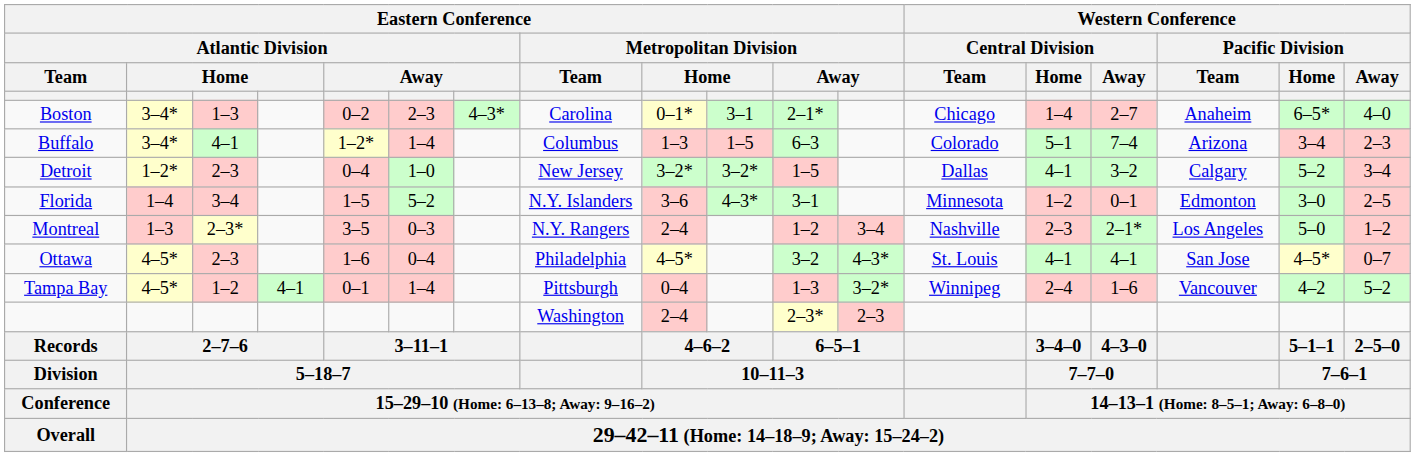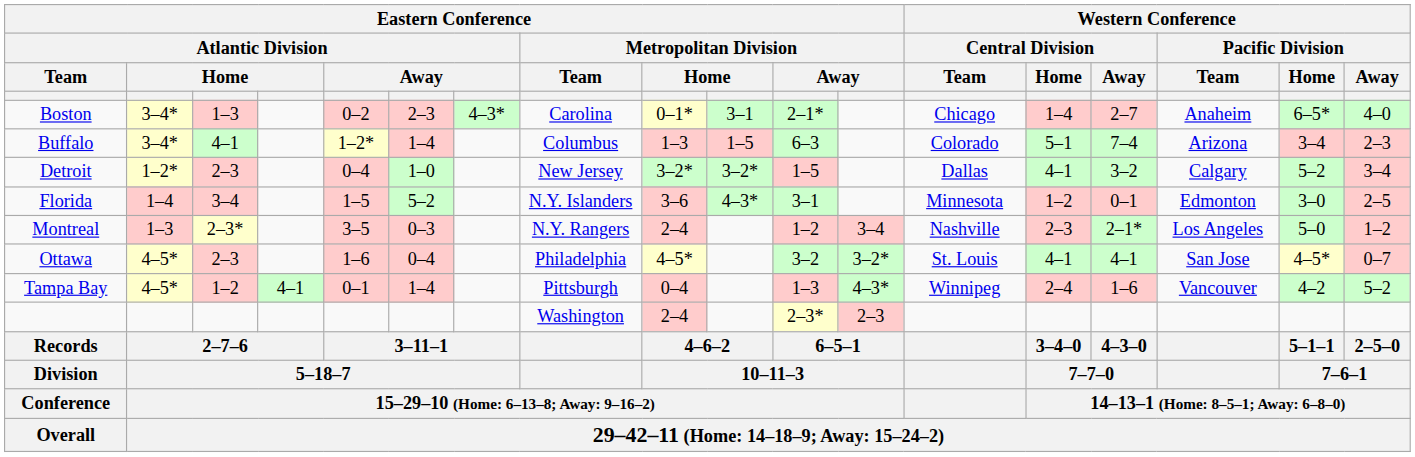Ottawa | column 12: 4–3* -> 3–2*
Tampa Bay | column 12: 3–2* -> 4–3*
